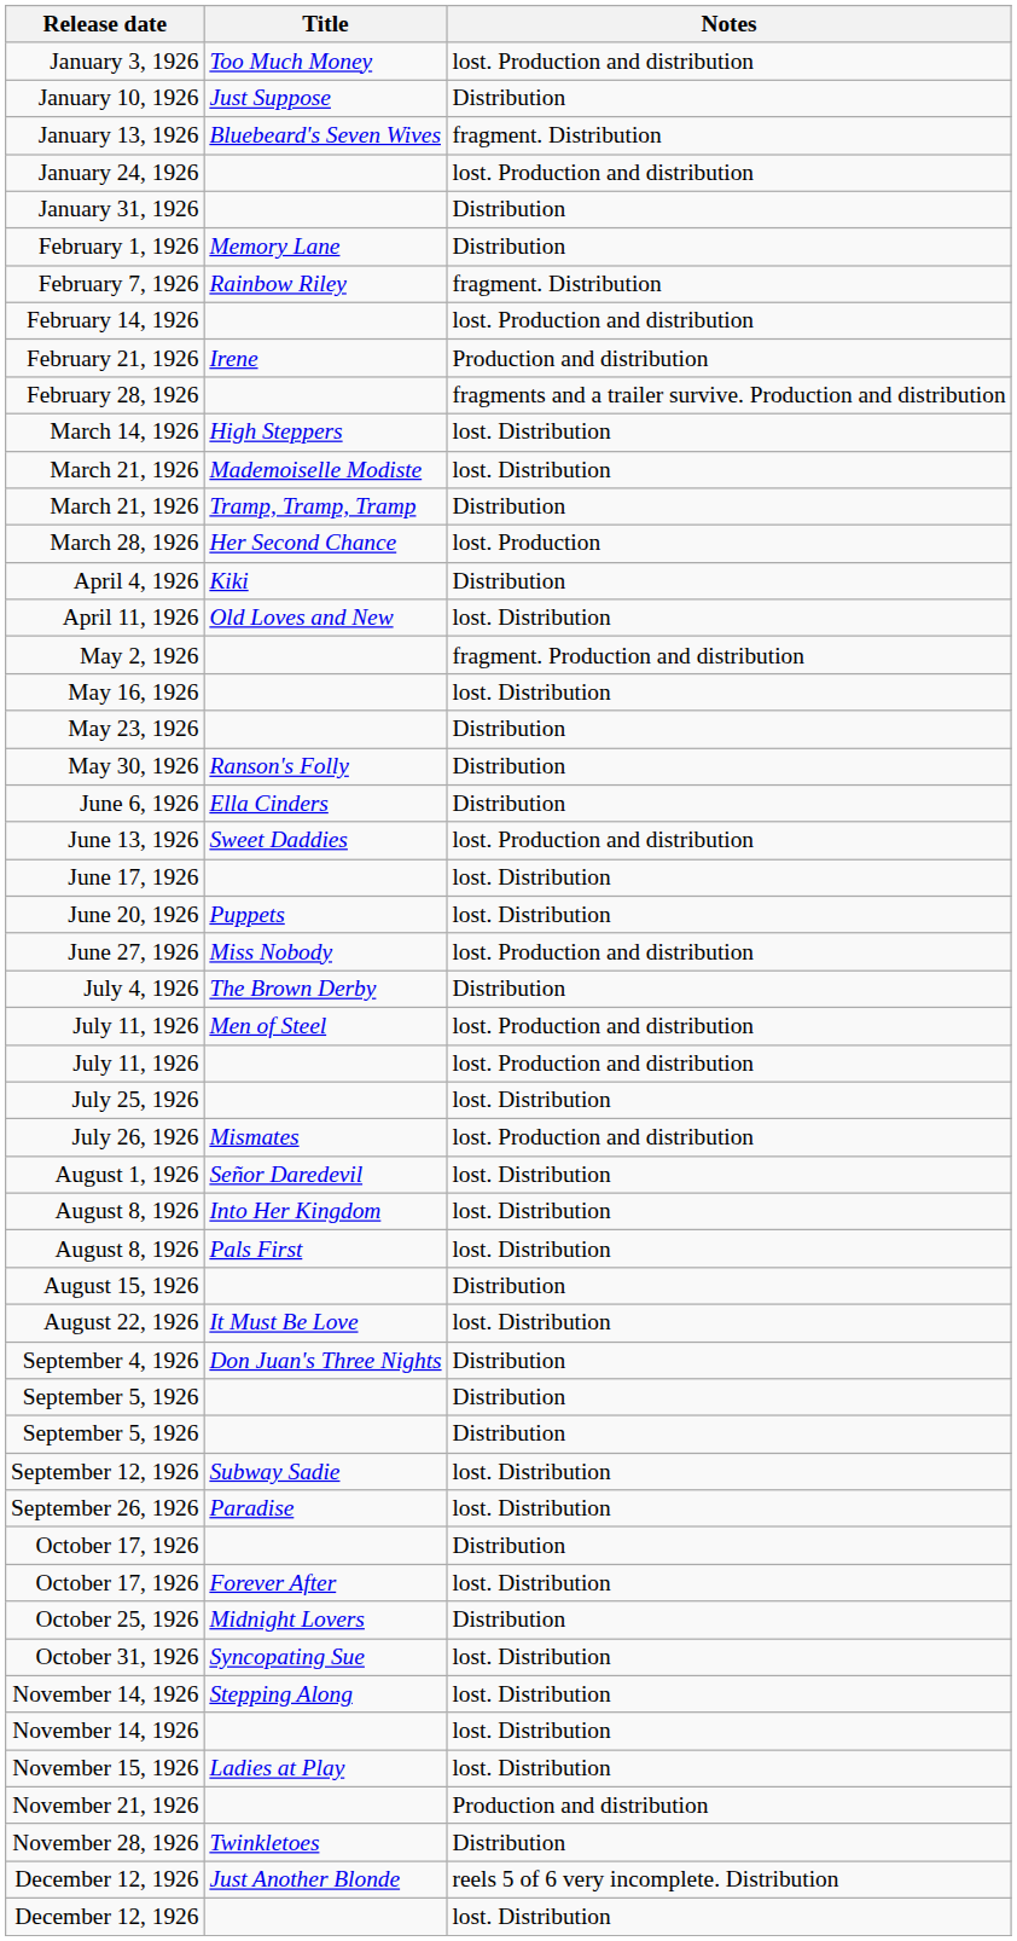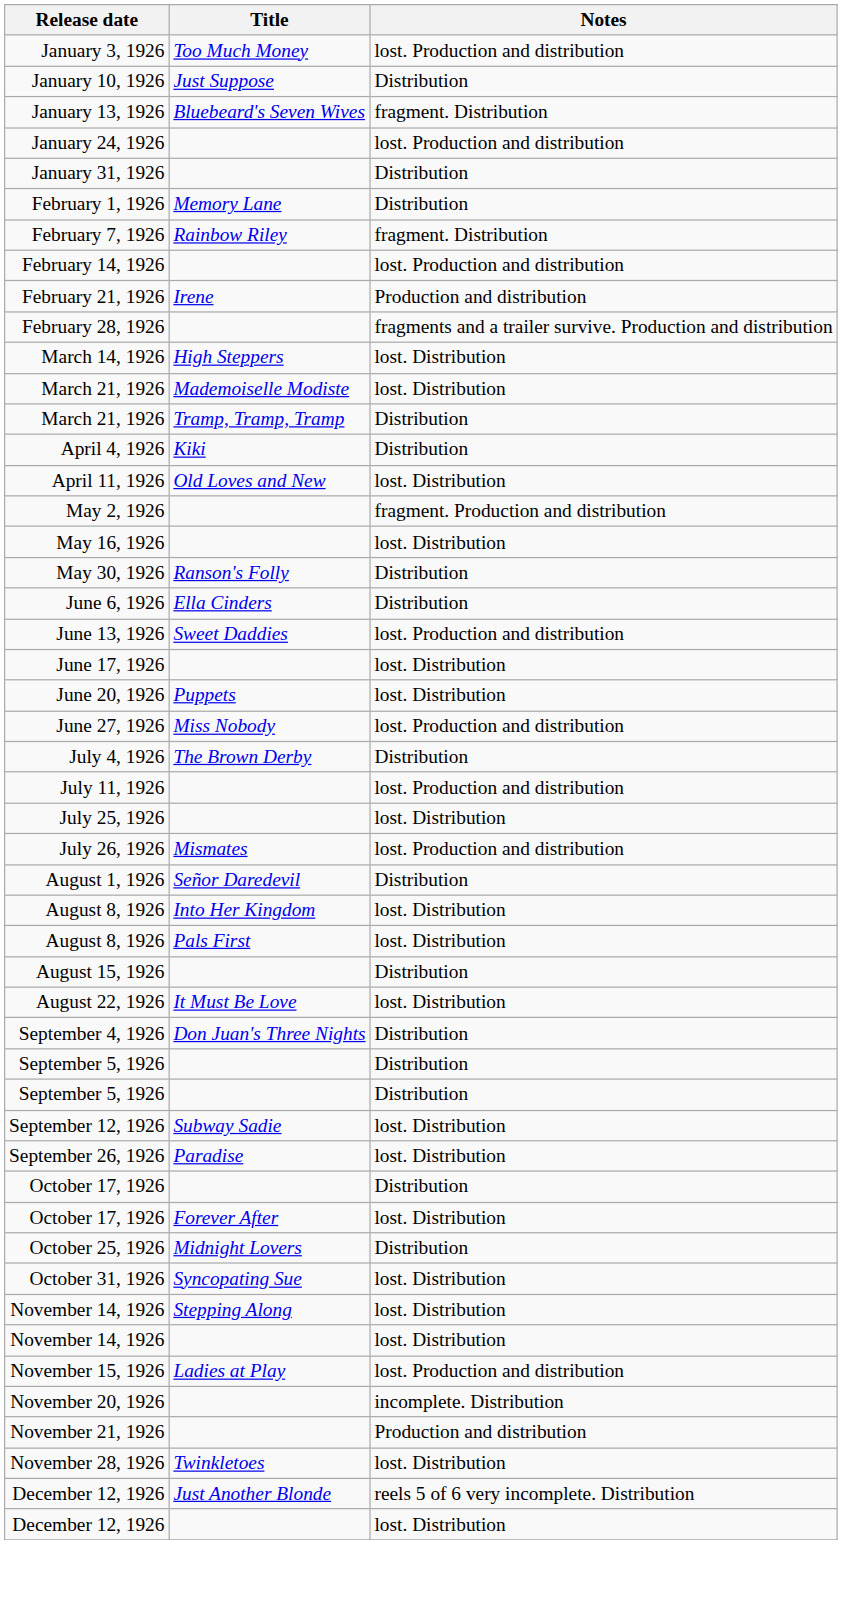- row: March 28, 1926 | Her Second Chance | lost. Production
- row: May 23, 1926 | Distribution
- row: July 11, 1926 | Men of Steel | lost. Production and distribution
August 1, 1926 | Notes: lost. Distribution -> Distribution
November 15, 1926 | Notes: lost. Distribution -> lost. Production and distribution
+ row: November 20, 1926 | incomplete. Distribution
November 28, 1926 | Notes: Distribution -> lost. Distribution
